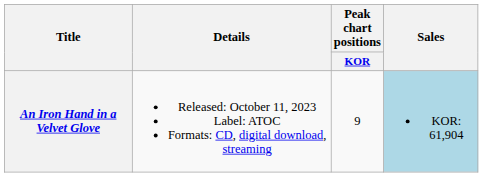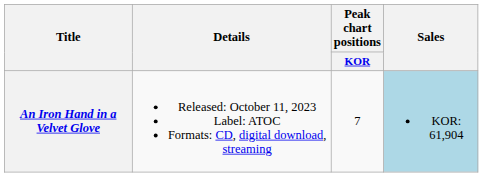An Iron Hand in a Velvet Glove | Peak chart positions / KOR: 9 -> 7
